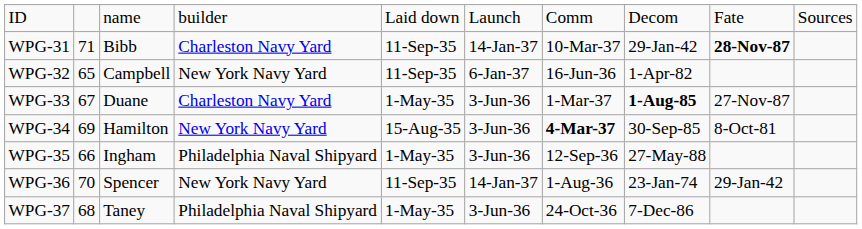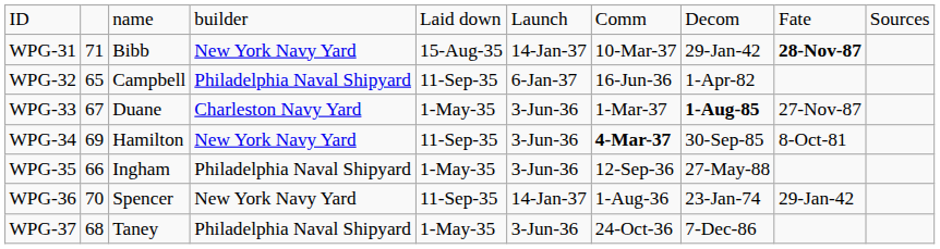WPG-31 | column 4: Charleston Navy Yard -> New York Navy Yard
WPG-31 | column 5: 11-Sep-35 -> 15-Aug-35
WPG-32 | column 4: New York Navy Yard -> Philadelphia Naval Shipyard
WPG-34 | column 5: 15-Aug-35 -> 11-Sep-35
